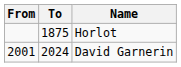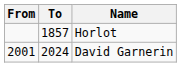Horlot | To: 1875 -> 1857
